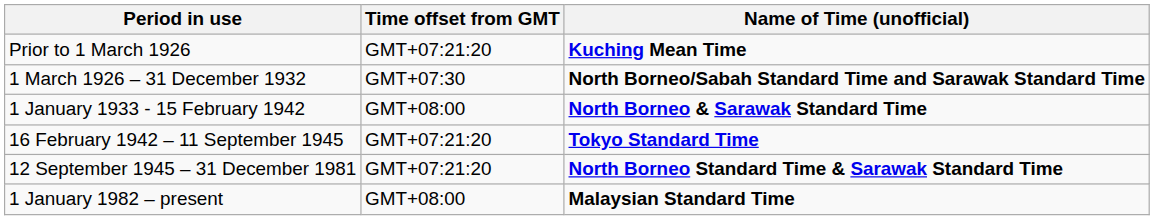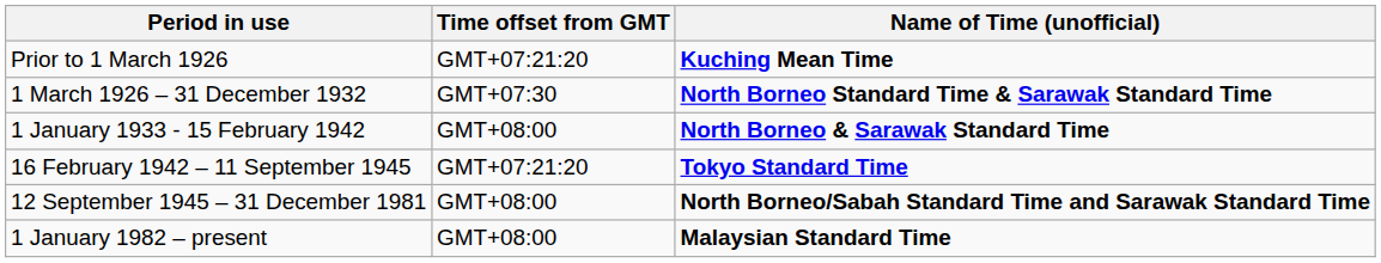1 March 1926 – 31 December 1932 | Name of Time (unofficial): North Borneo/Sabah Standard Time and Sarawak Standard Time -> North Borneo Standard Time & Sarawak Standard Time
12 September 1945 – 31 December 1981 | Time offset from GMT: GMT+07:21:20 -> GMT+08:00
12 September 1945 – 31 December 1981 | Name of Time (unofficial): North Borneo Standard Time & Sarawak Standard Time -> North Borneo/Sabah Standard Time and Sarawak Standard Time
